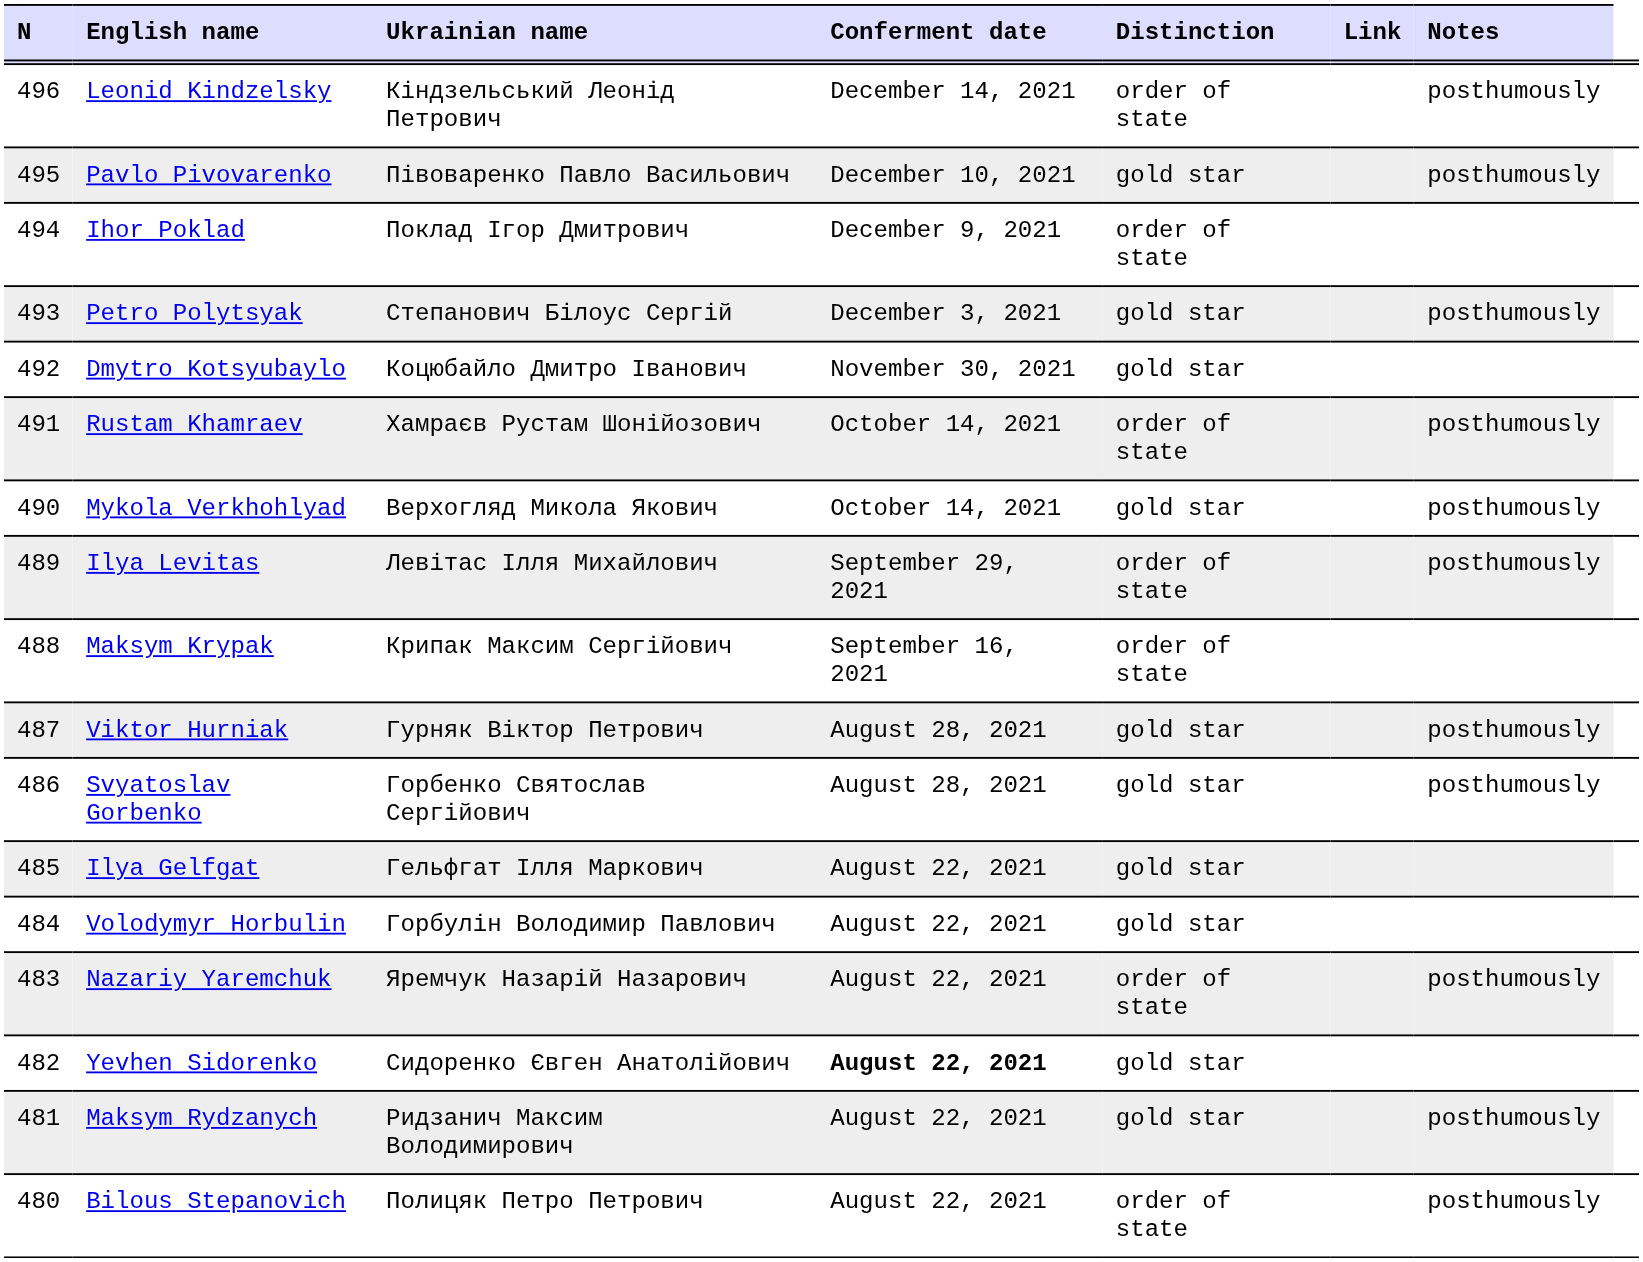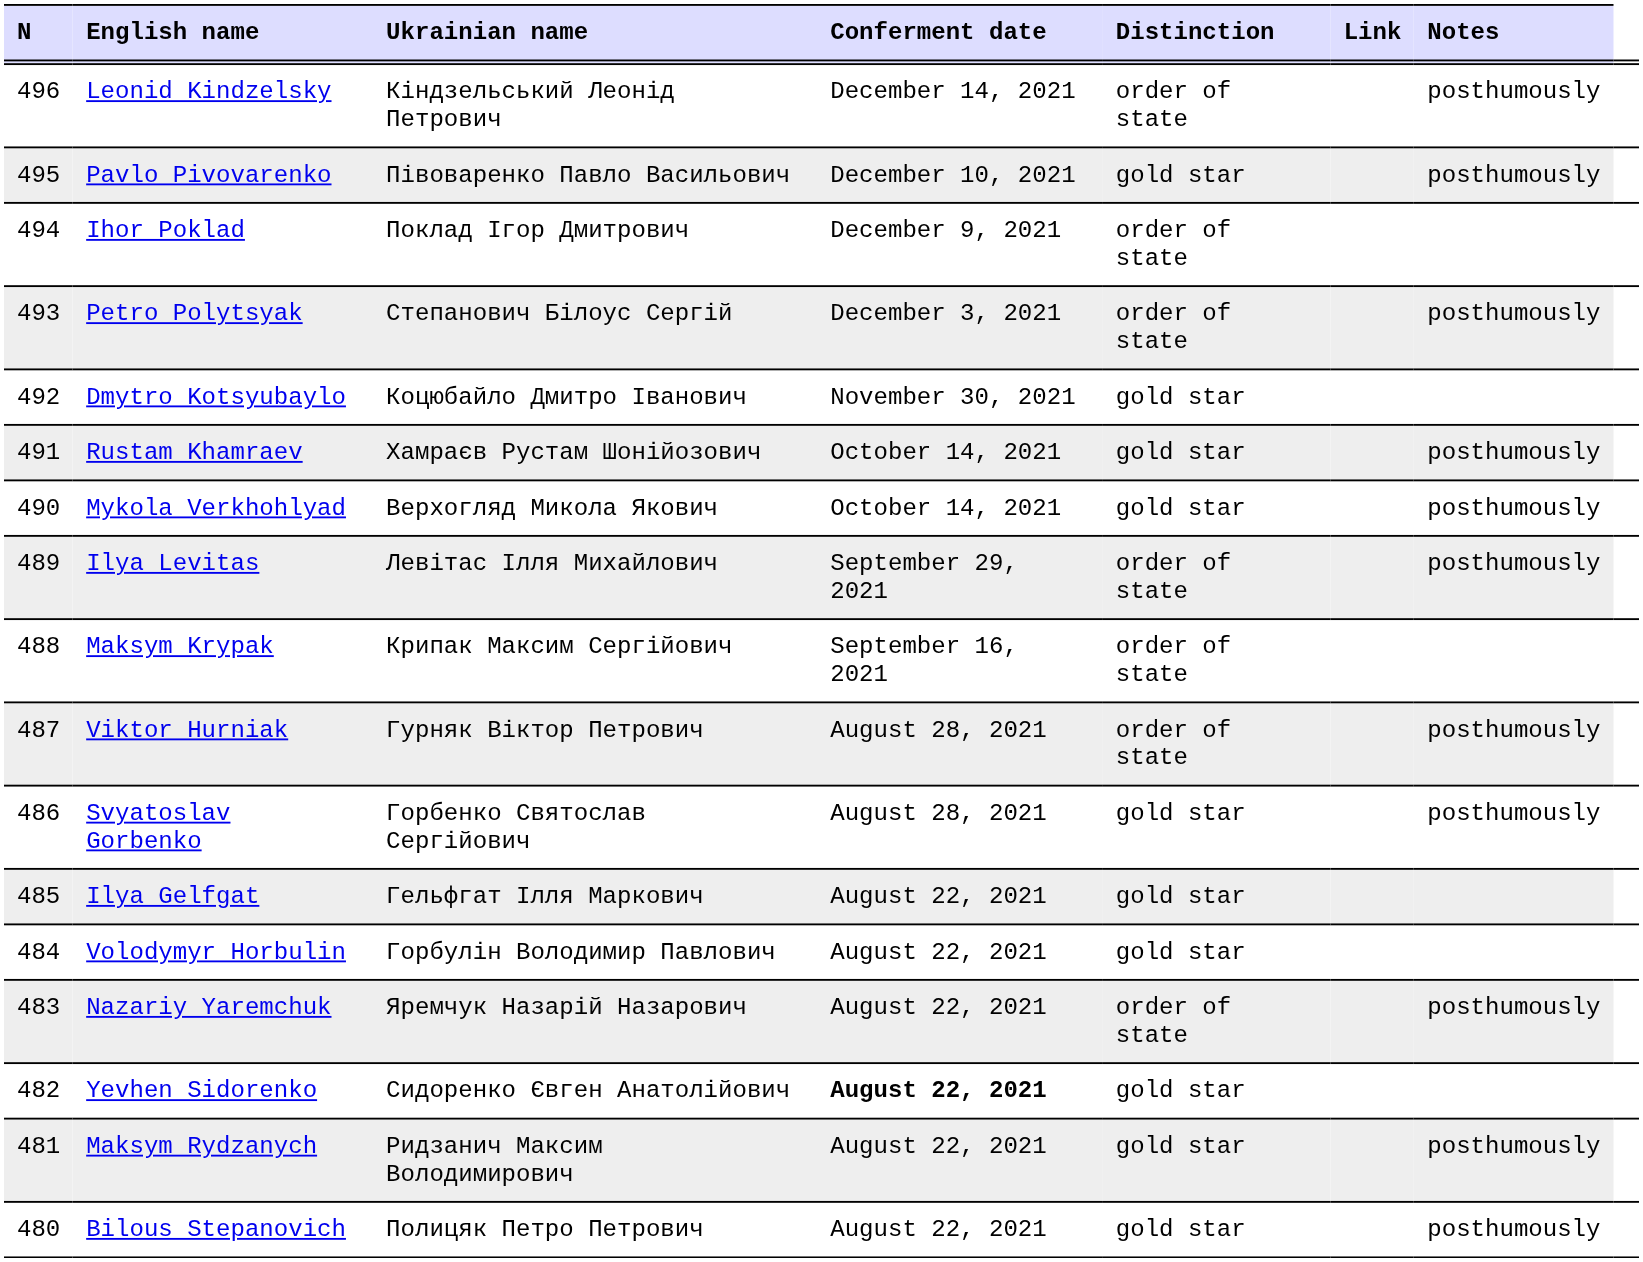Petro Polytsyak | Distinction: gold star -> order of state
Rustam Khamraev | Distinction: order of state -> gold star
Viktor Hurniak | Distinction: gold star -> order of state
Bilous Stepanovich | Distinction: order of state -> gold star
